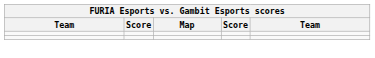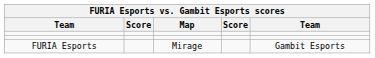+ row: FURIA Esports | Mirage | Gambit Esports
